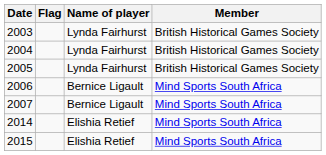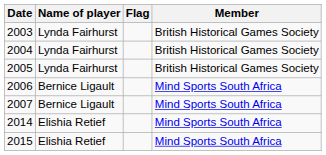columns swapped: Name of player <-> Flag
